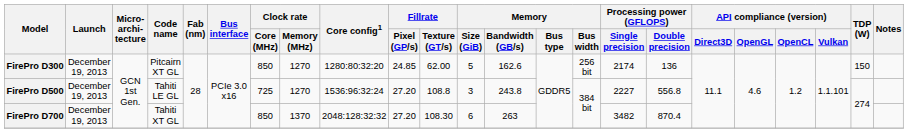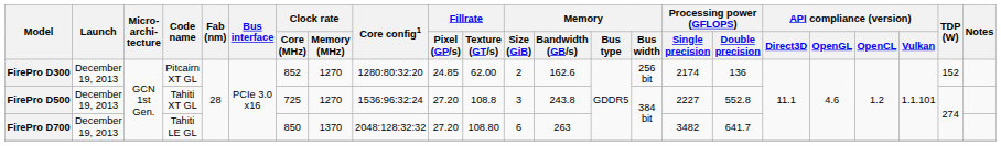FirePro D300 | Clock rate / Core (MHz): 850 -> 852
FirePro D300 | Memory / Size (GiB): 5 -> 2
FirePro D300 | TDP (W): 150 -> 152
FirePro D500 | Code name: Tahiti LE GL -> Tahiti XT GL
FirePro D500 | Processing power (GFLOPS) / Double precision: 556.8 -> 552.8
FirePro D700 | Code name: Tahiti XT GL -> Tahiti LE GL
FirePro D700 | Fillrate / Texture (GT/s): 108.30 -> 108.80
FirePro D700 | Processing power (GFLOPS) / Double precision: 870.4 -> 641.7
